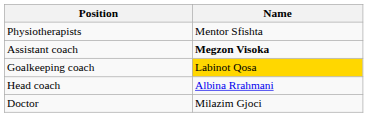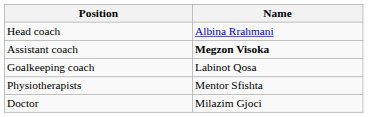rows swapped: Head coach <-> Physiotherapists
Goalkeeping coach | Name: gold background -> no background
